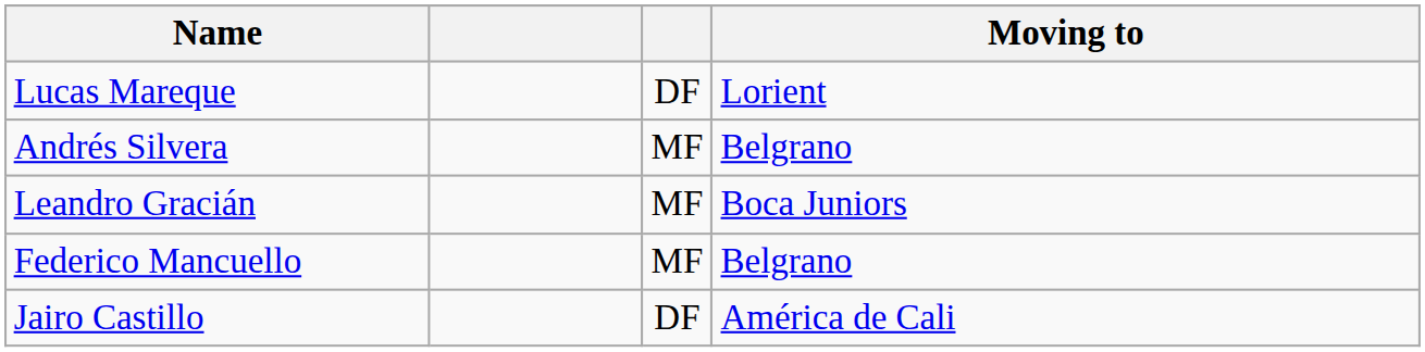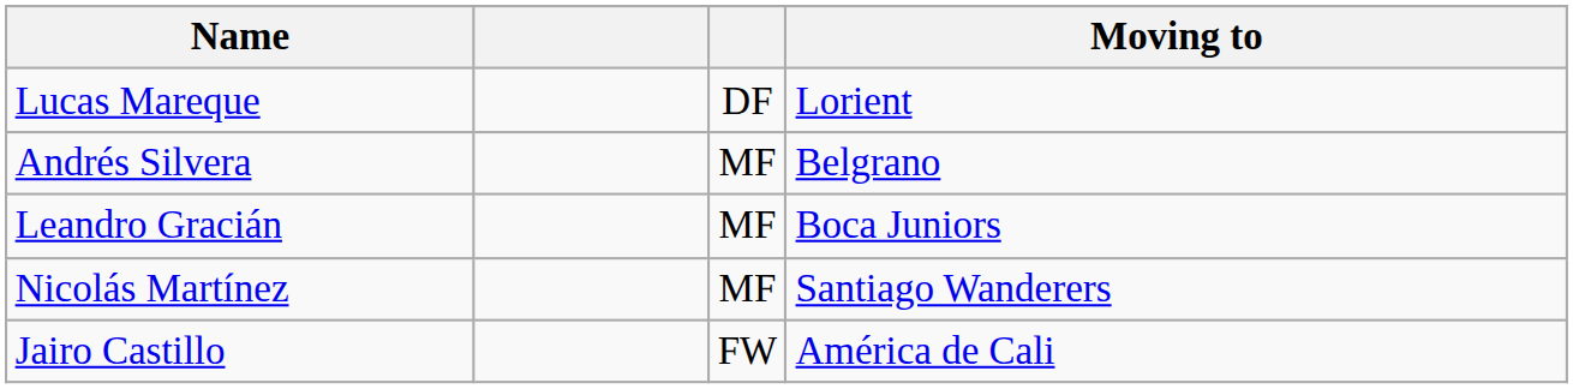- row: Federico Mancuello | MF | Belgrano
+ row: Nicolás Martínez | MF | Santiago Wanderers
Jairo Castillo | column 3: DF -> FW
